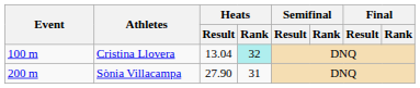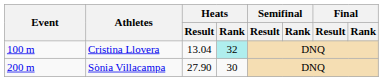Sònia Villacampa | Heats / Rank: 31 -> 30
